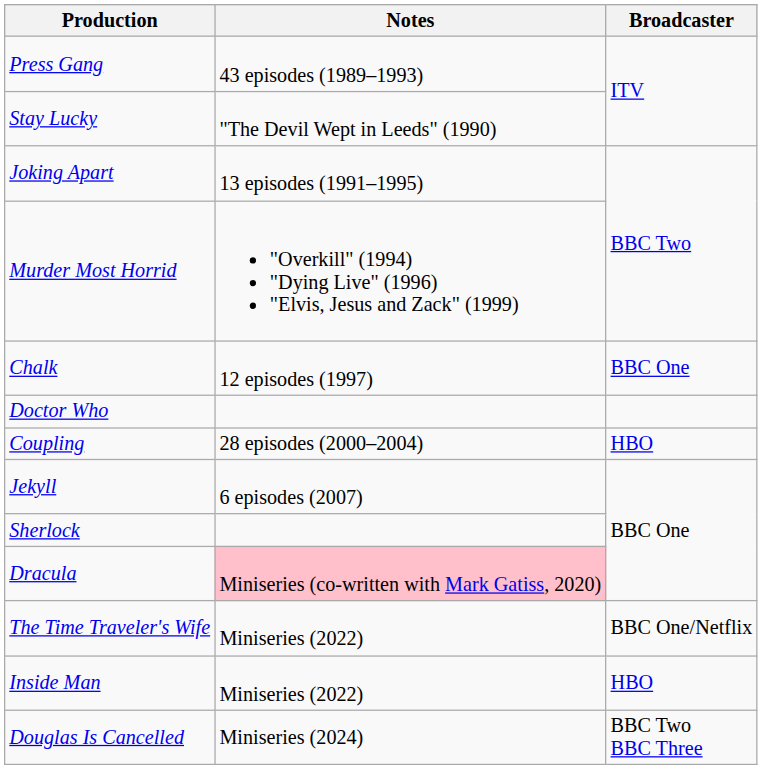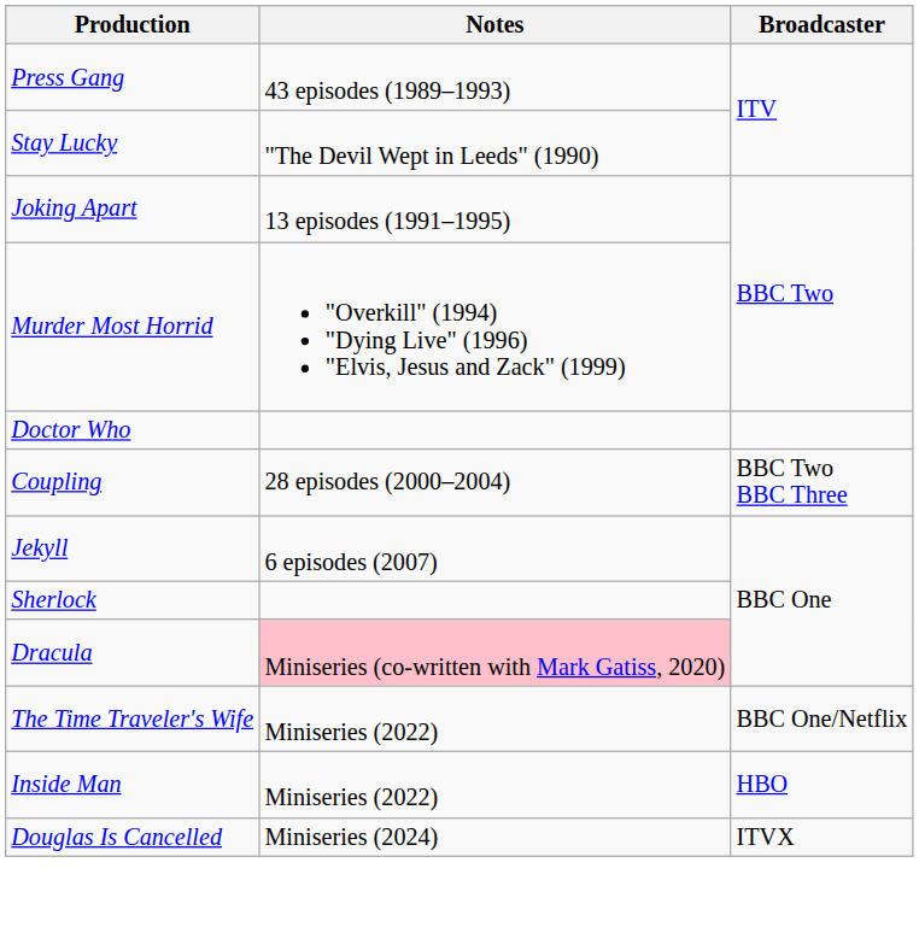- row: Chalk | 12 episodes (1997) | BBC One
Coupling | Broadcaster: HBO -> BBC Two BBC Three
Douglas Is Cancelled | Broadcaster: BBC Two BBC Three -> ITVX
